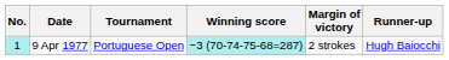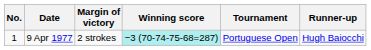columns swapped: Tournament <-> Margin of victory
9 Apr 1977 | No.: paleturquoise background -> no background
